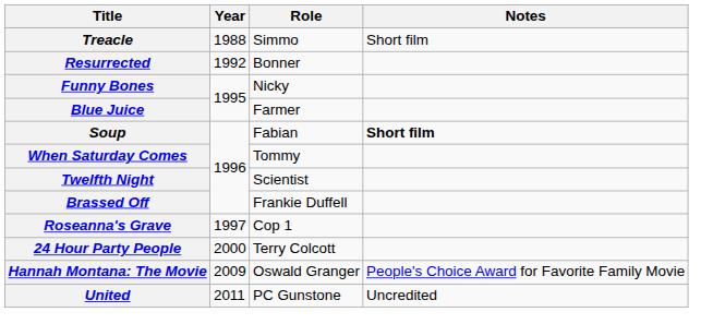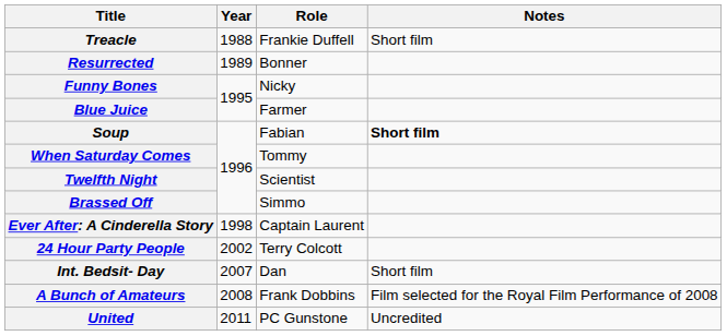Treacle | Role: Simmo -> Frankie Duffell
Resurrected | Year: 1992 -> 1989
Brassed Off | Role: Frankie Duffell -> Simmo
- row: Roseanna's Grave | 1997 | Cop 1
+ row: Ever After: A Cinderella Story | 1998 | Captain Laurent
24 Hour Party People | Year: 2000 -> 2002
+ row: Int. Bedsit- Day | 2007 | Dan | Short film
+ row: A Bunch of Amateurs | 2008 | Frank Dobbins | Film selected for the Royal Film Performance of 2008
- row: Hannah Montana: The Movie | 2009 | Oswald Granger | People's Choice Award for Favorite Family Movie
